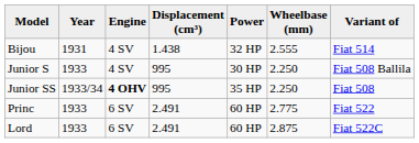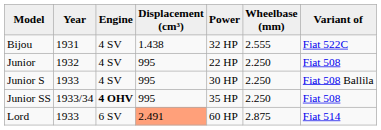Bijou | Variant of: Fiat 514 -> Fiat 522C
+ row: Junior | 1932 | 4 SV | 995 | 22 HP | 2.250 | Fiat 508
- row: Princ | 1933 | 6 SV | 2.491 | 60 HP | 2.775 | Fiat 522
Lord | Displacement (cm³): no background -> lightsalmon background
Lord | Variant of: Fiat 522C -> Fiat 514
